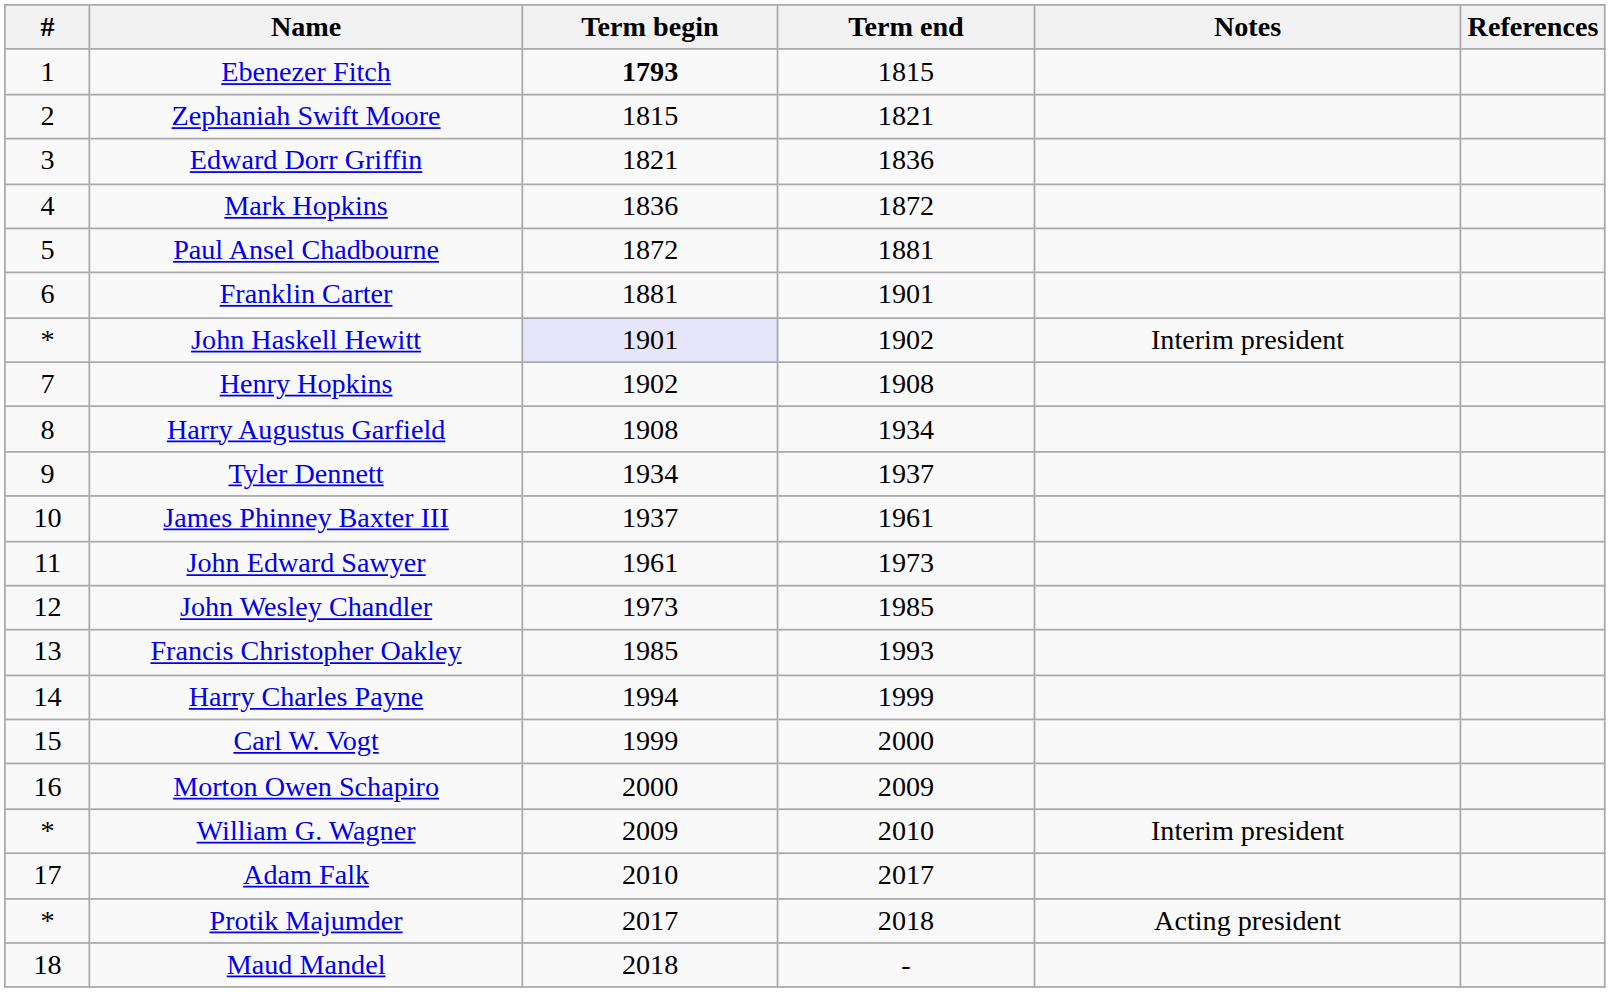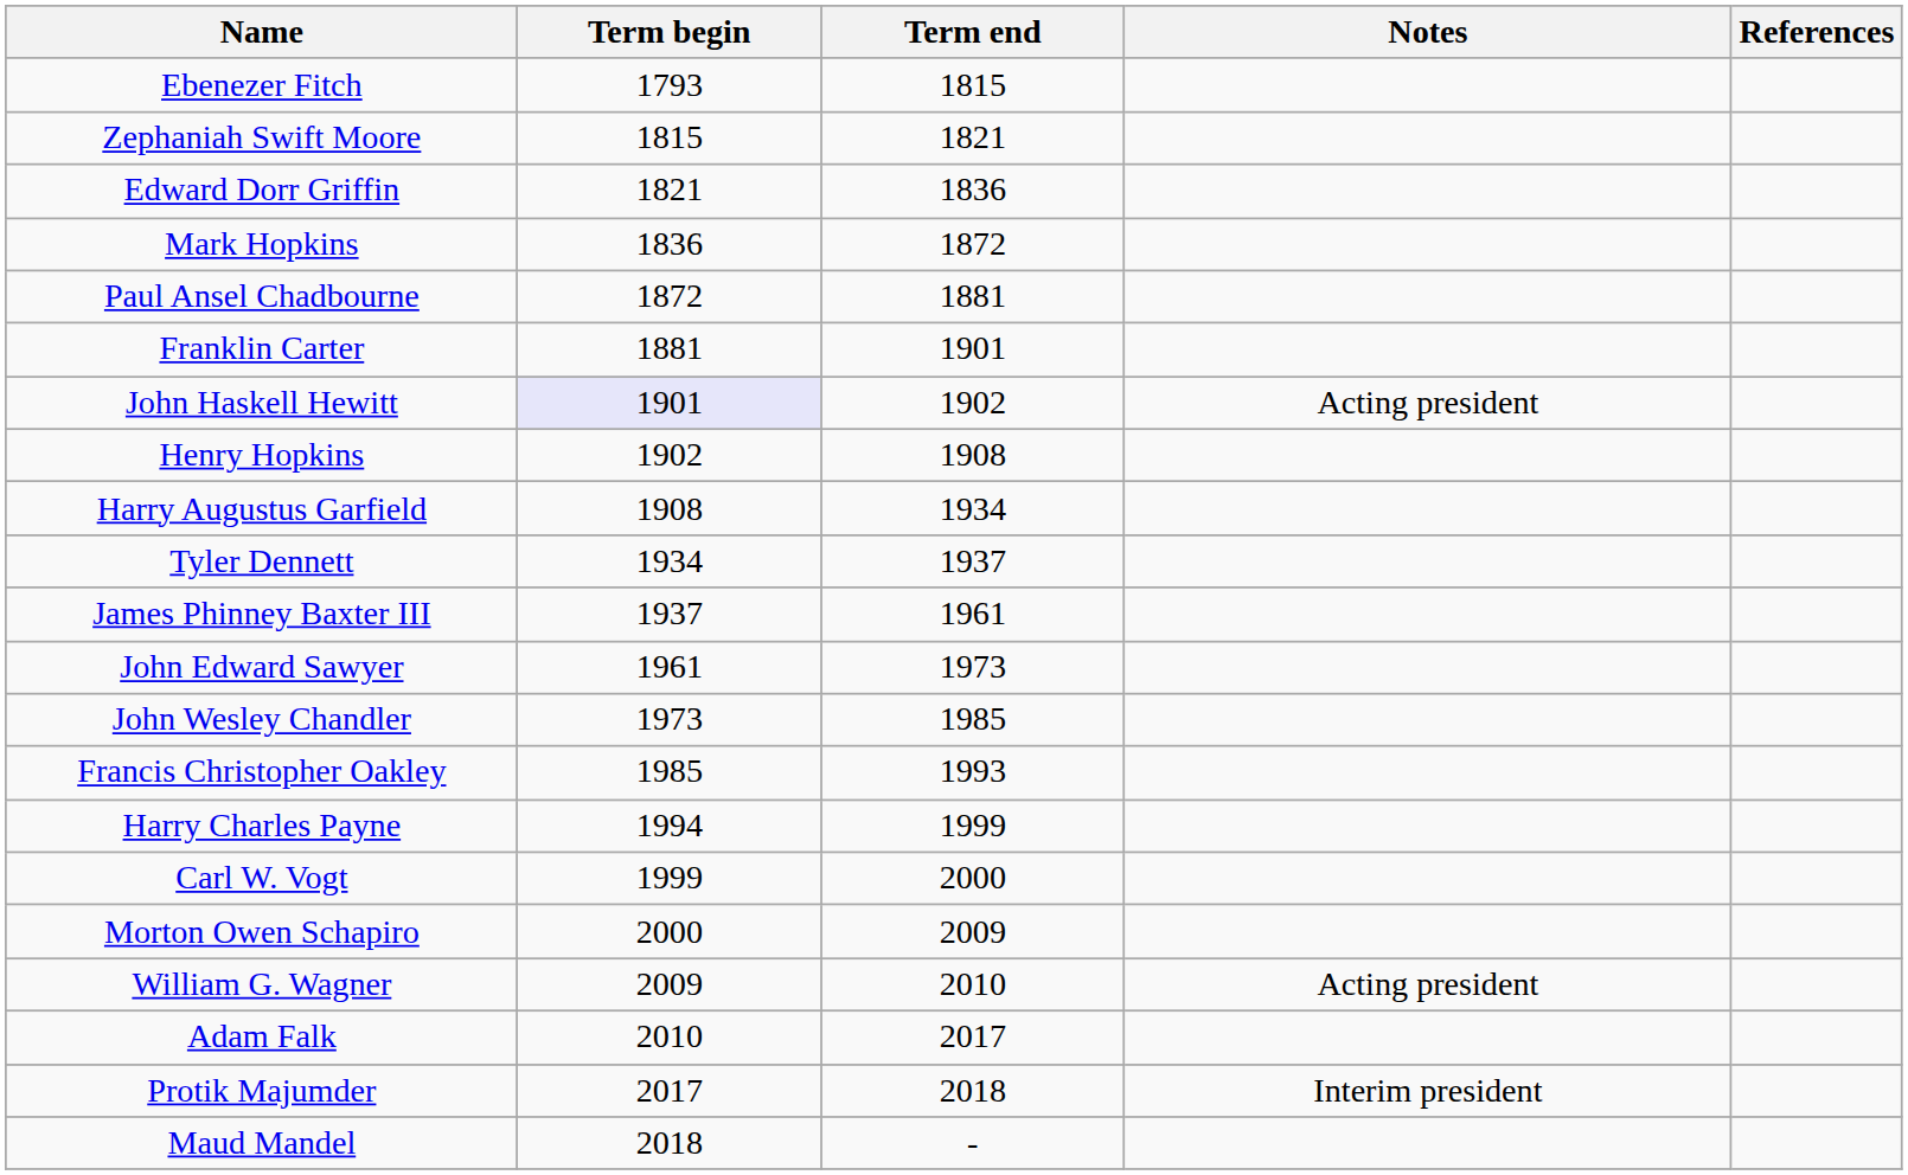- column: # | 1 | 2 | 3 | 4 | 5 | 6 | * | 7 | 8 | 9 | 10 | 11 | 12 | 13 | 14 | 15 | 16 | * | 17 | * | 18
Ebenezer Fitch | Term begin: bold -> normal
John Haskell Hewitt | Notes: Interim president -> Acting president
William G. Wagner | Notes: Interim president -> Acting president
Protik Majumder | Notes: Acting president -> Interim president
